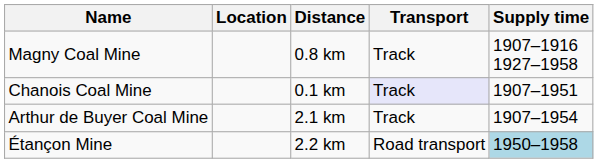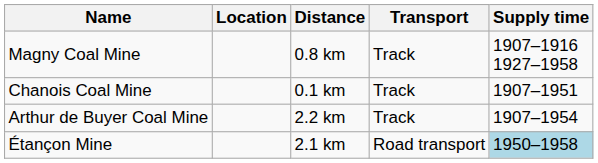Chanois Coal Mine | Transport: lavender background -> no background
Arthur de Buyer Coal Mine | Distance: 2.1 km -> 2.2 km
Étançon Mine | Distance: 2.2 km -> 2.1 km
